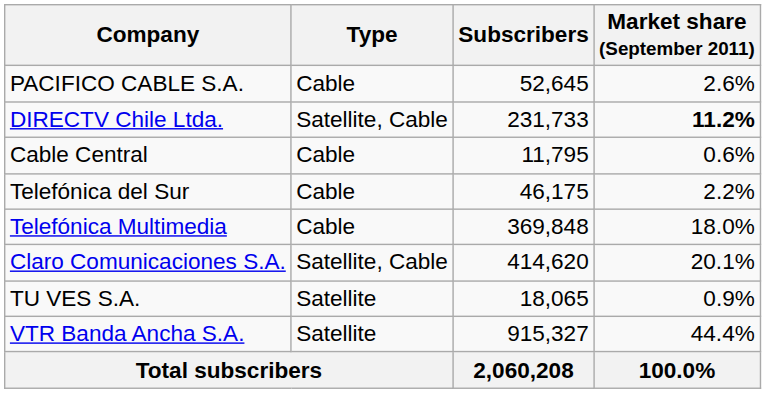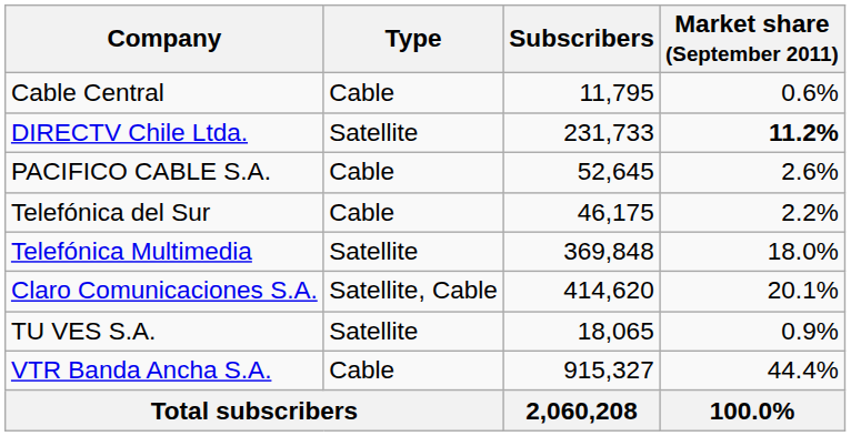rows swapped: Cable Central <-> PACIFICO CABLE S.A.
DIRECTV Chile Ltda. | Type: Satellite, Cable -> Satellite
Telefónica Multimedia | Type: Cable -> Satellite
VTR Banda Ancha S.A. | Type: Satellite -> Cable
